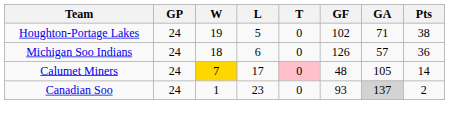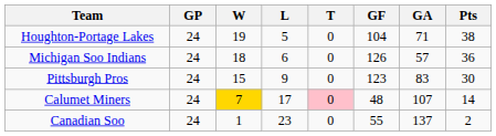Houghton-Portage Lakes | GF: 102 -> 104
+ row: Pittsburgh Pros | 24 | 15 | 9 | 0 | 123 | 83 | 30
Calumet Miners | GA: 105 -> 107
Canadian Soo | GF: 93 -> 55
Canadian Soo | GA: lightgrey background -> no background
